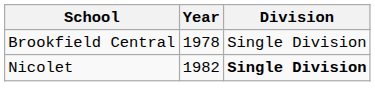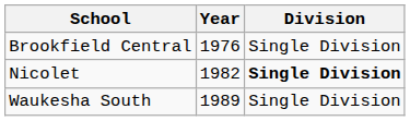Brookfield Central | Year: 1978 -> 1976
+ row: Waukesha South | 1989 | Single Division
